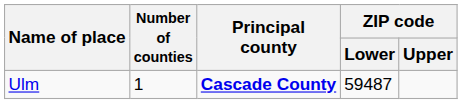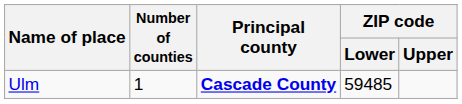Ulm | ZIP code / Lower: 59487 -> 59485
